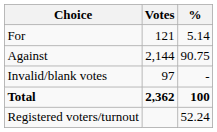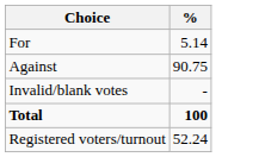- column: Votes | 121 | 2,144 | 97 | 2,362
